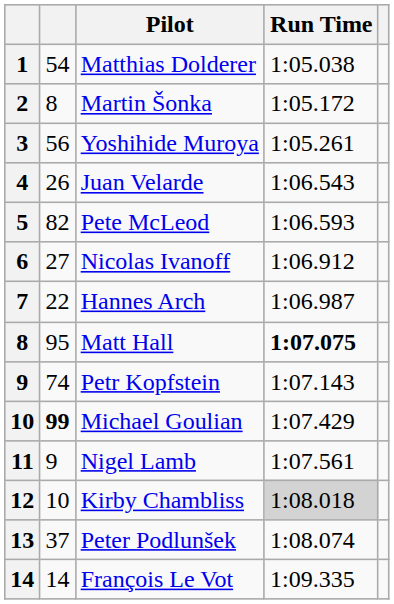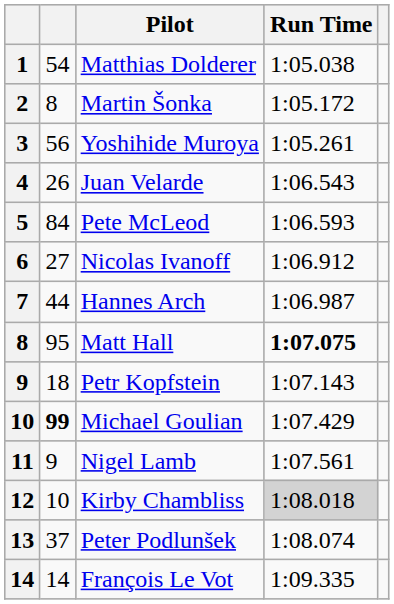Pete McLeod | column 2: 82 -> 84
Hannes Arch | column 2: 22 -> 44
Petr Kopfstein | column 2: 74 -> 18
